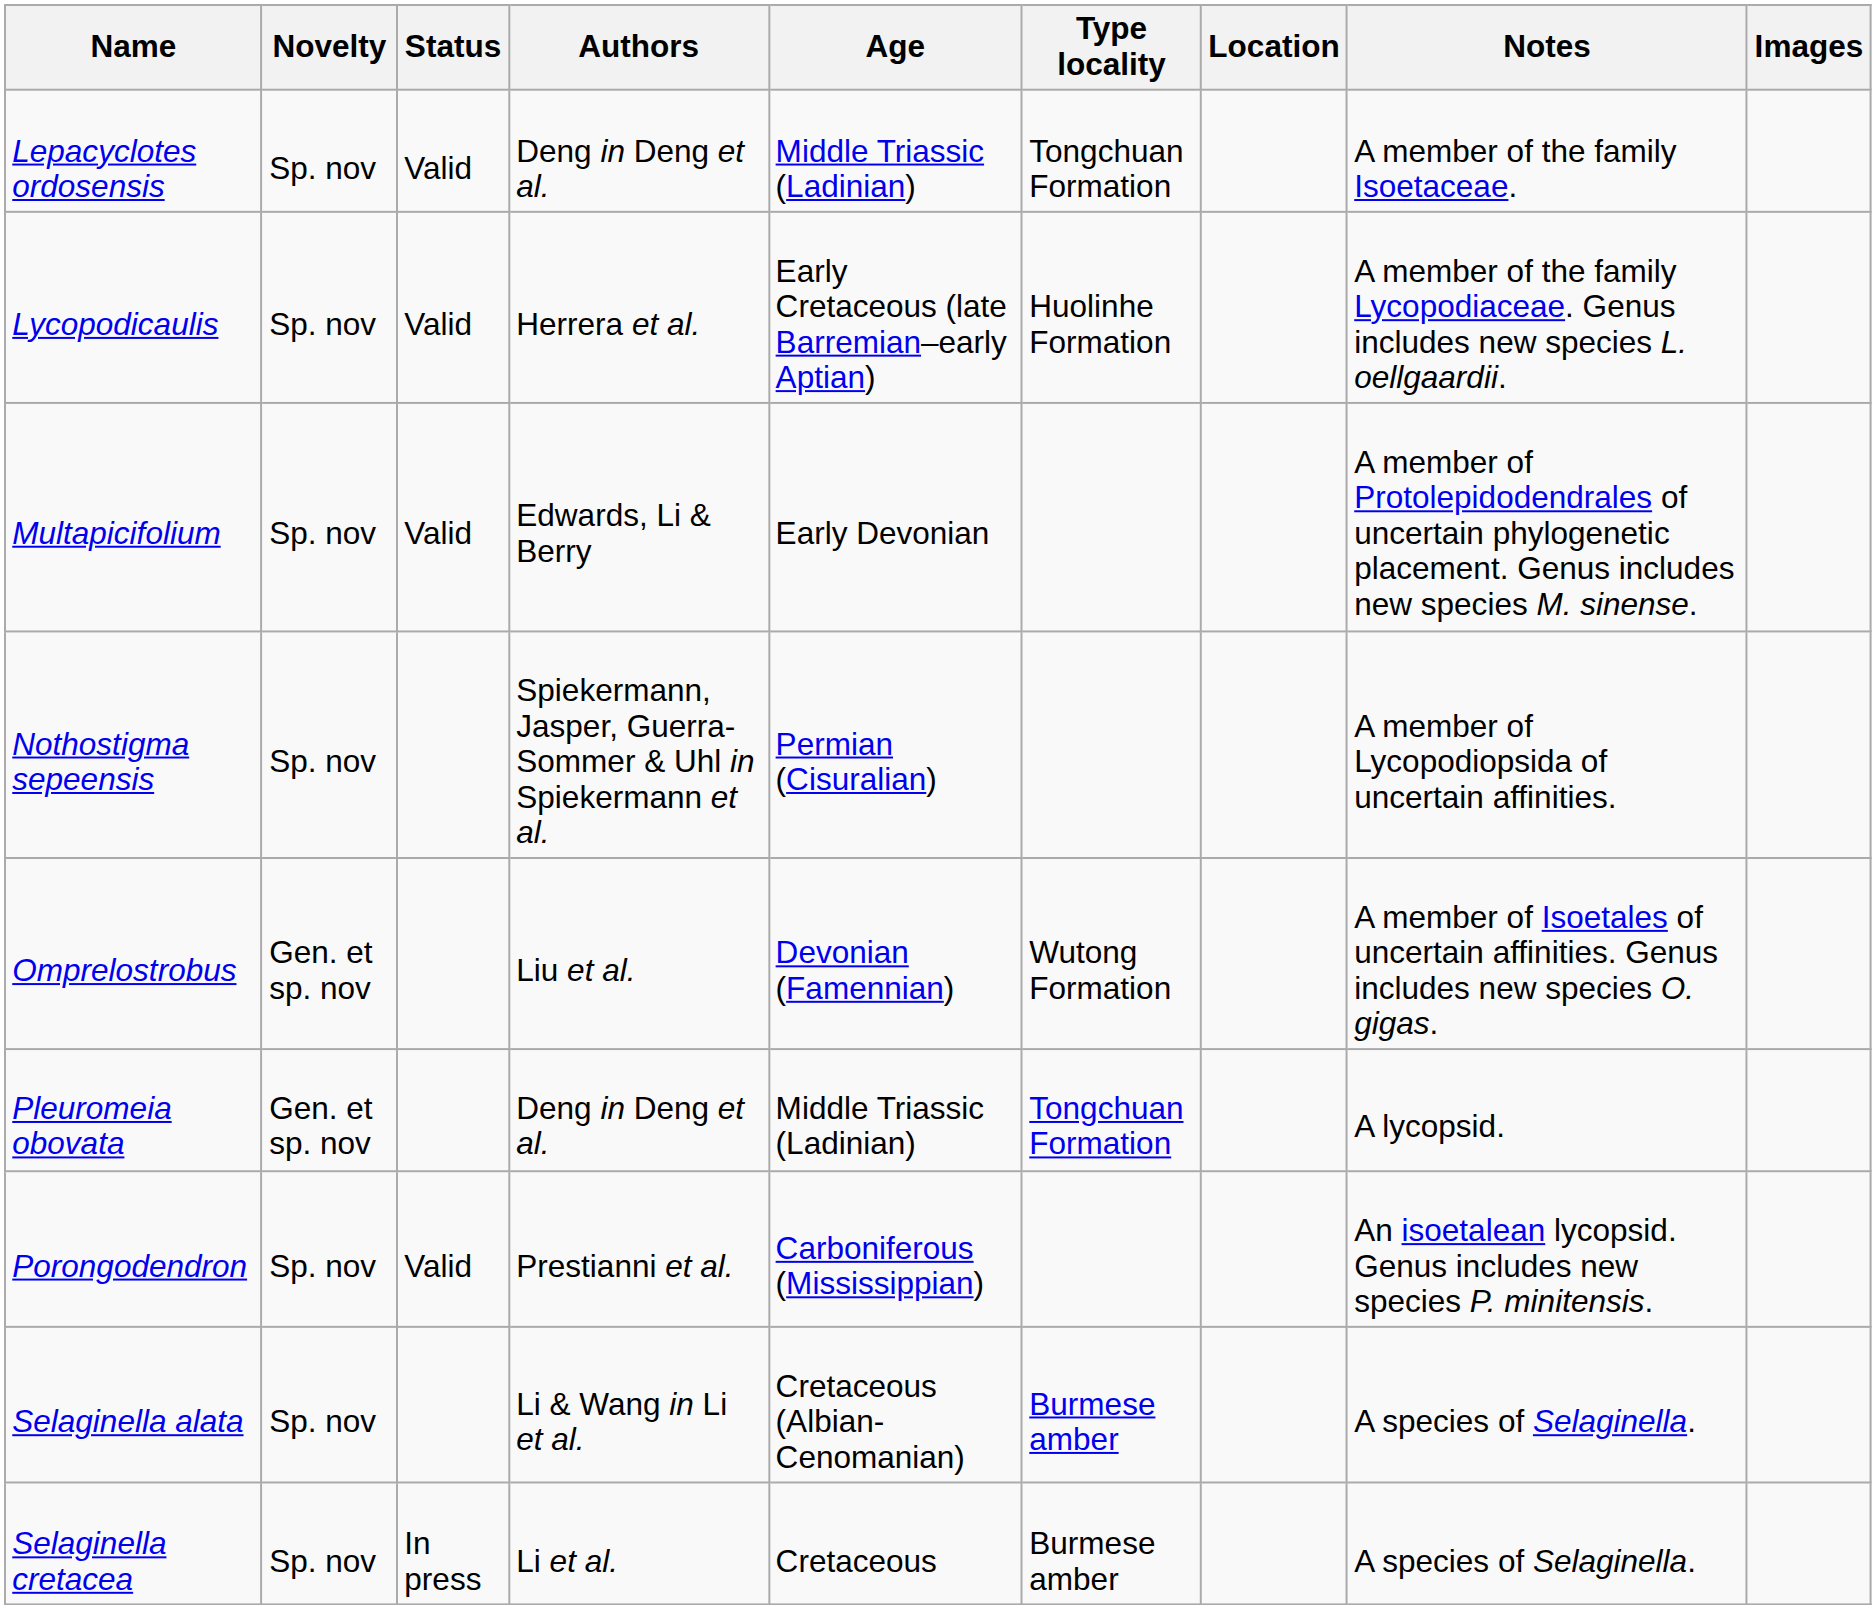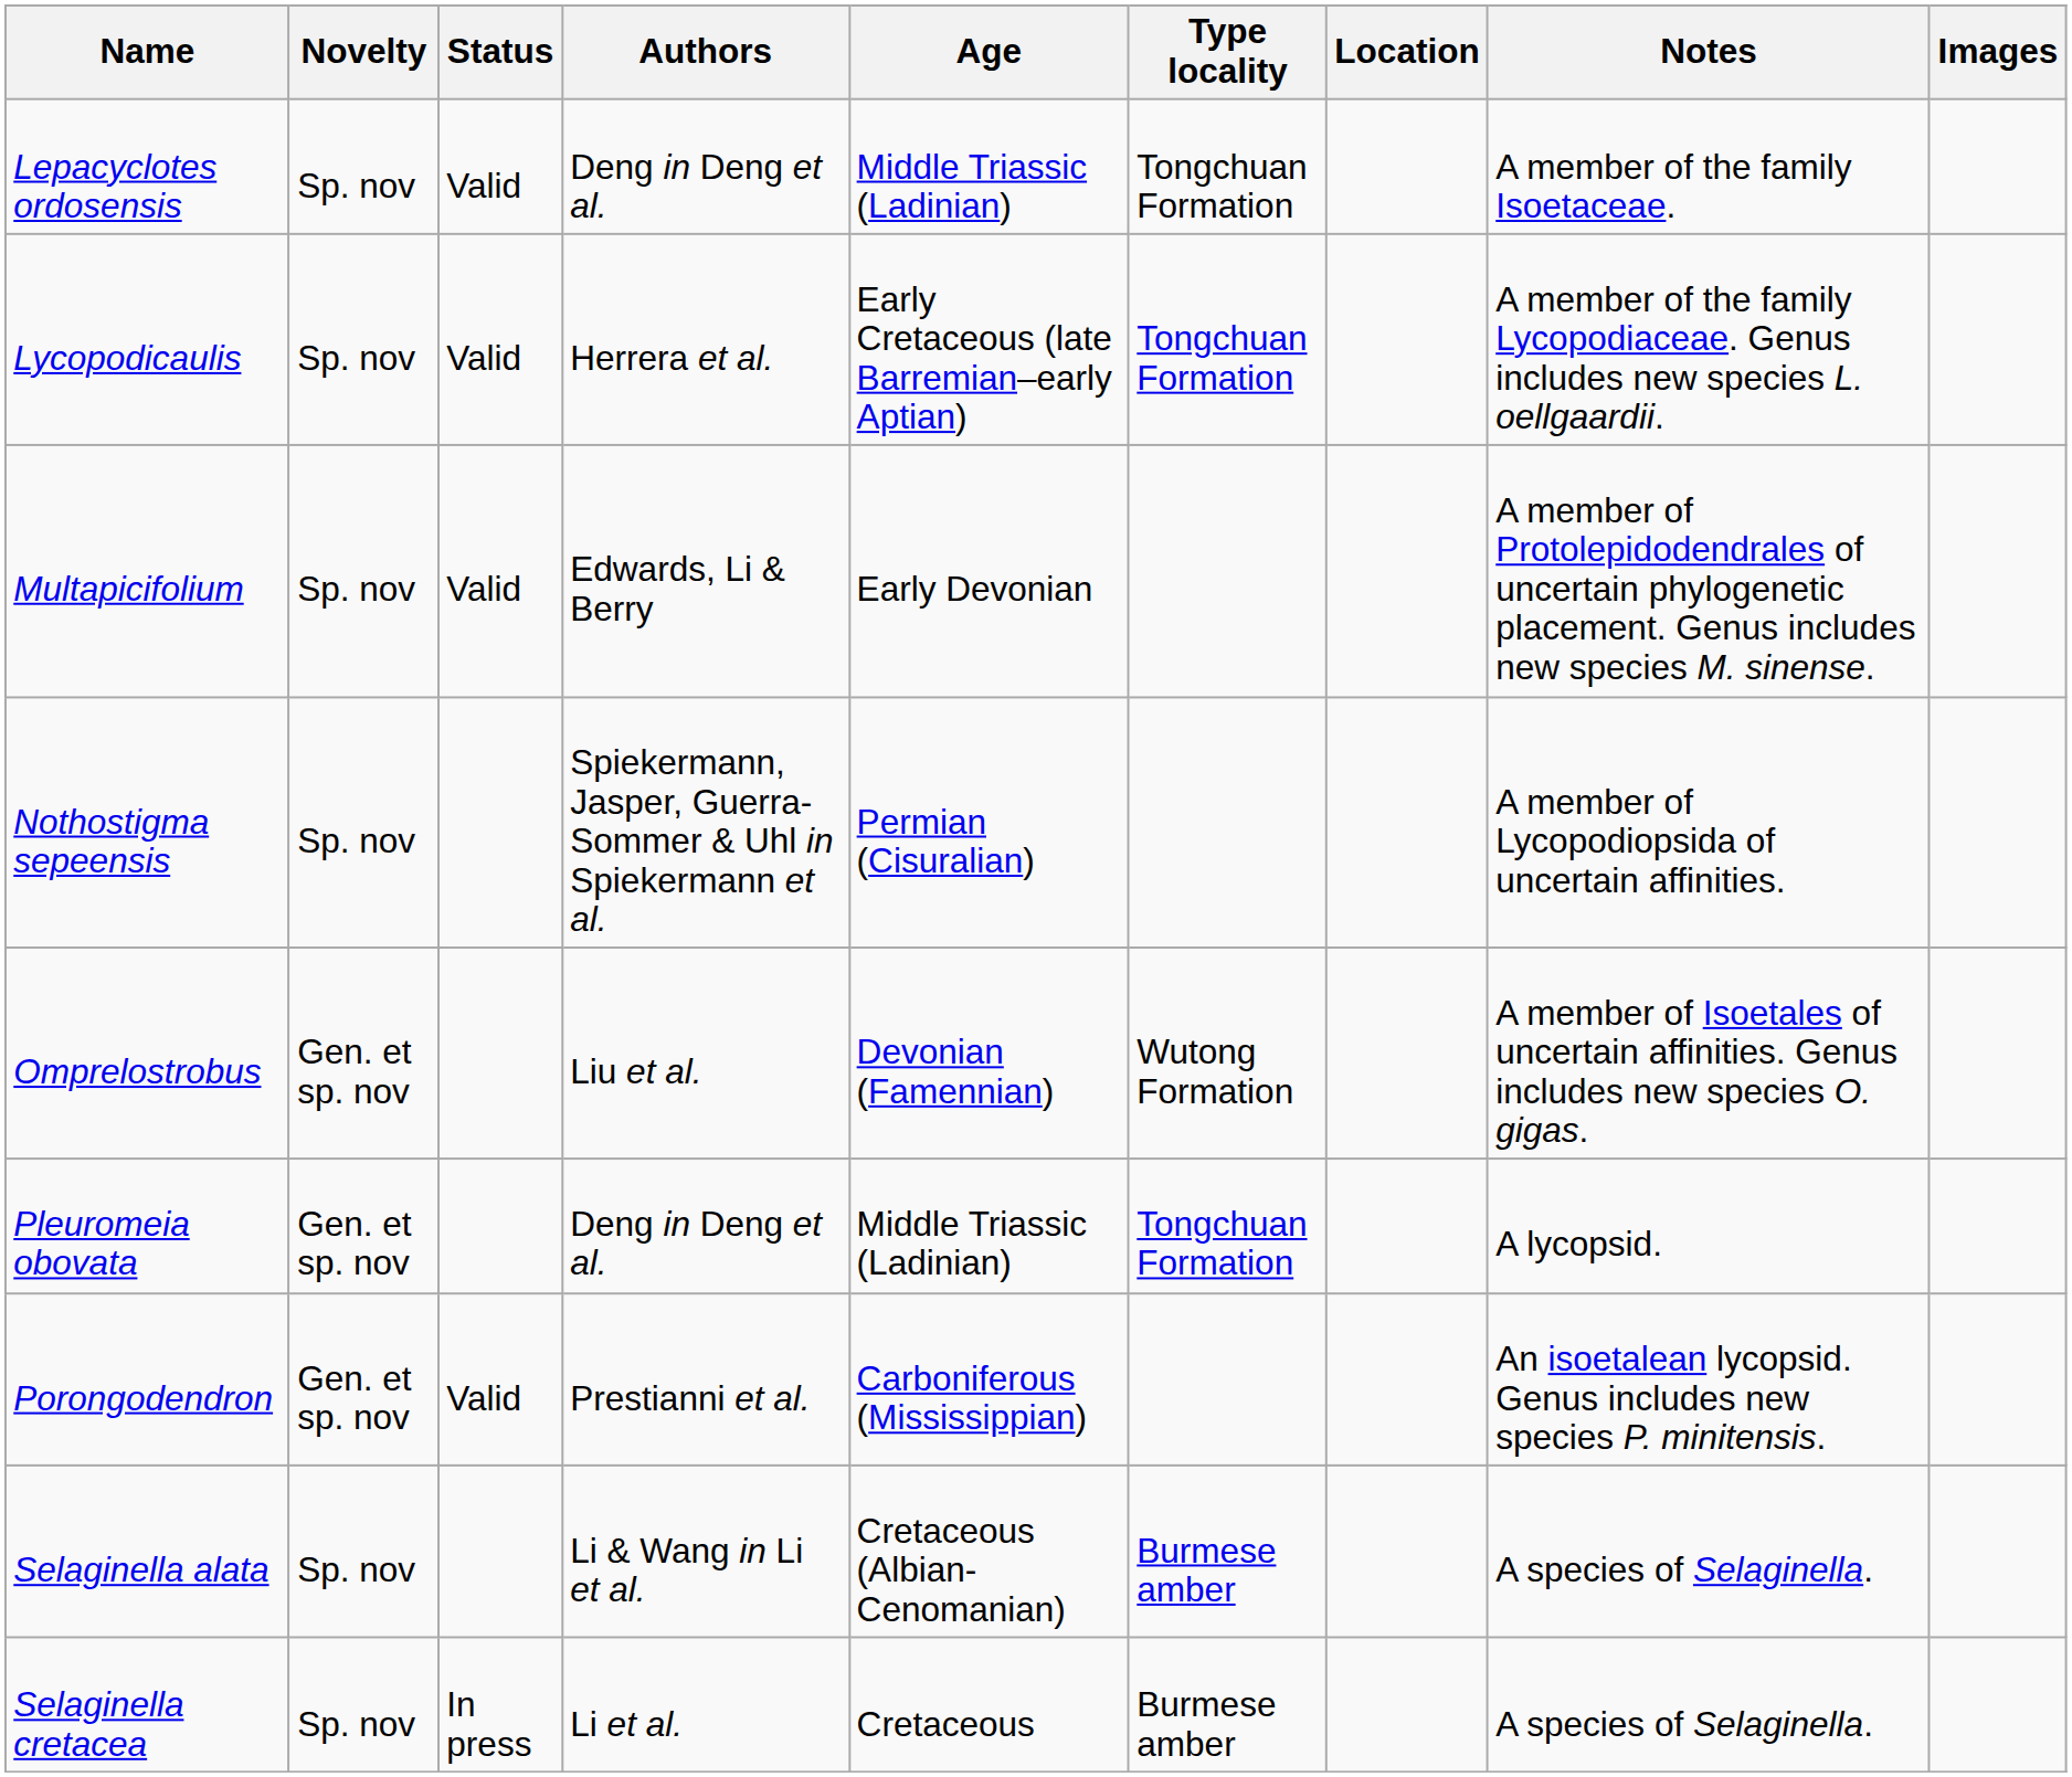Lycopodicaulis | Type locality: Huolinhe Formation -> Tongchuan Formation
Porongodendron | Novelty: Sp. nov -> Gen. et sp. nov
